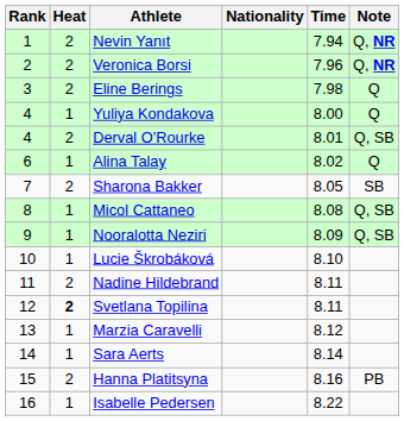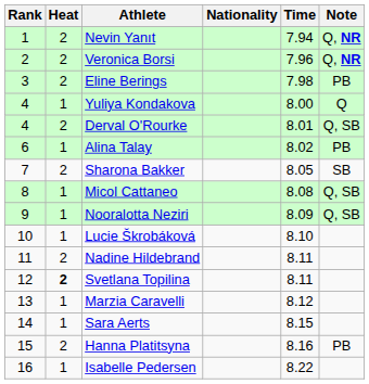Eline Berings | Note: Q -> PB
Alina Talay | Note: Q -> PB
Sara Aerts | Time: 8.14 -> 8.15
